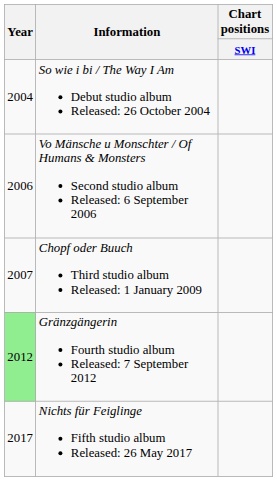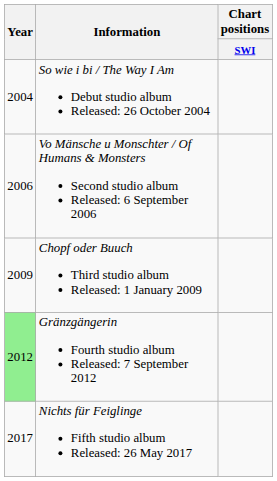Chopf oder Buuch Third studio album Released: 1 January 2009 | Year: 2007 -> 2009
